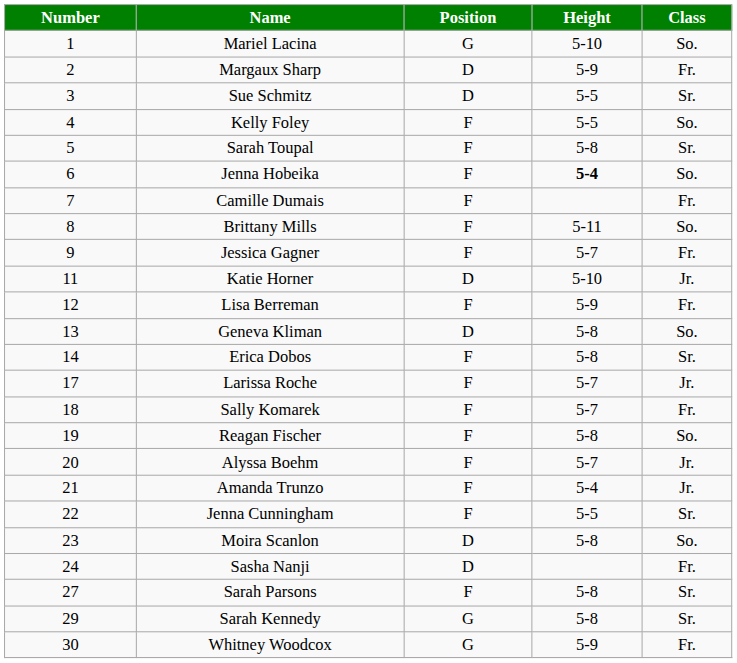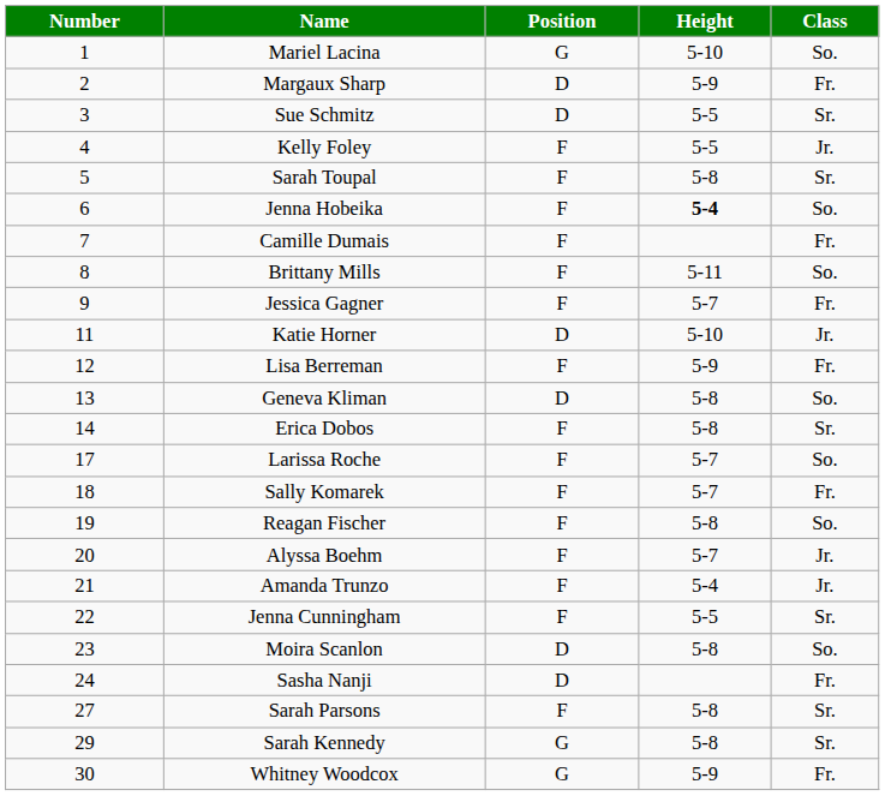Kelly Foley | Class: So. -> Jr.
Larissa Roche | Class: Jr. -> So.
